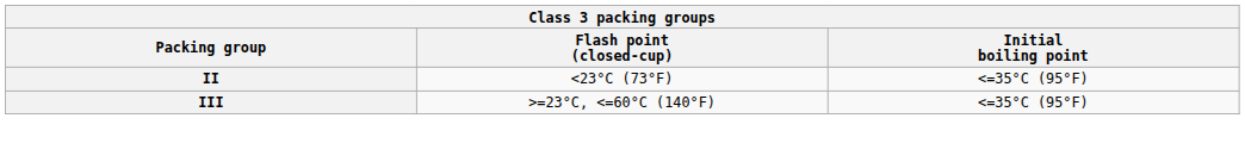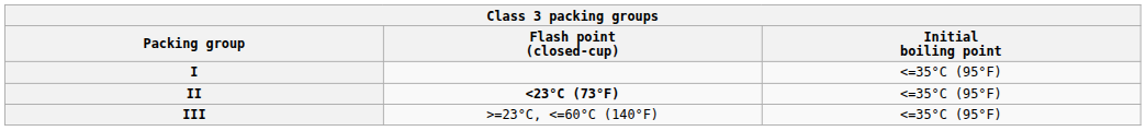+ row: I | <=35°C (95°F)
II | Flash point (closed-cup): normal -> bold
